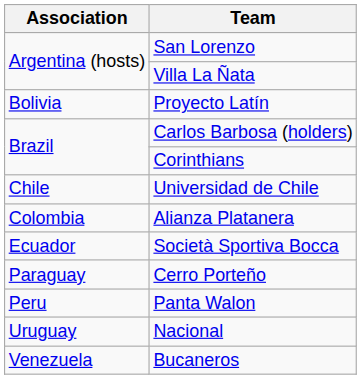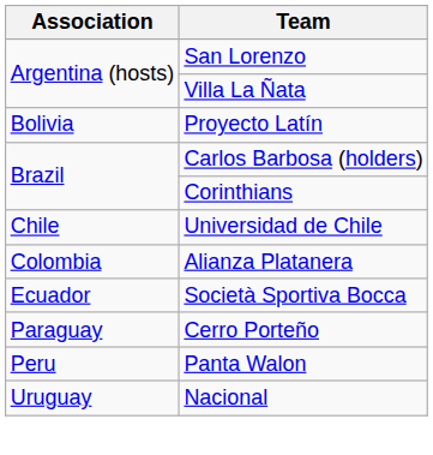- row: Venezuela | Bucaneros
